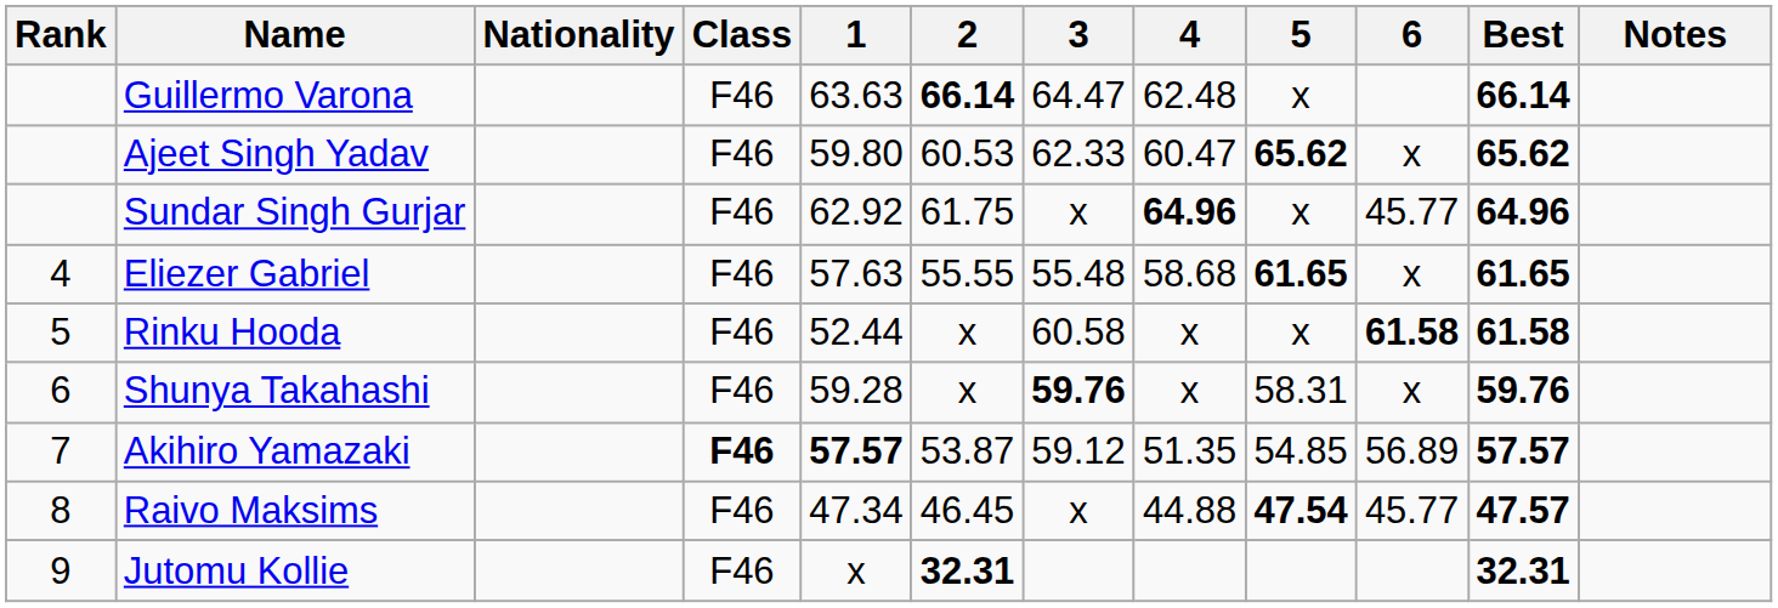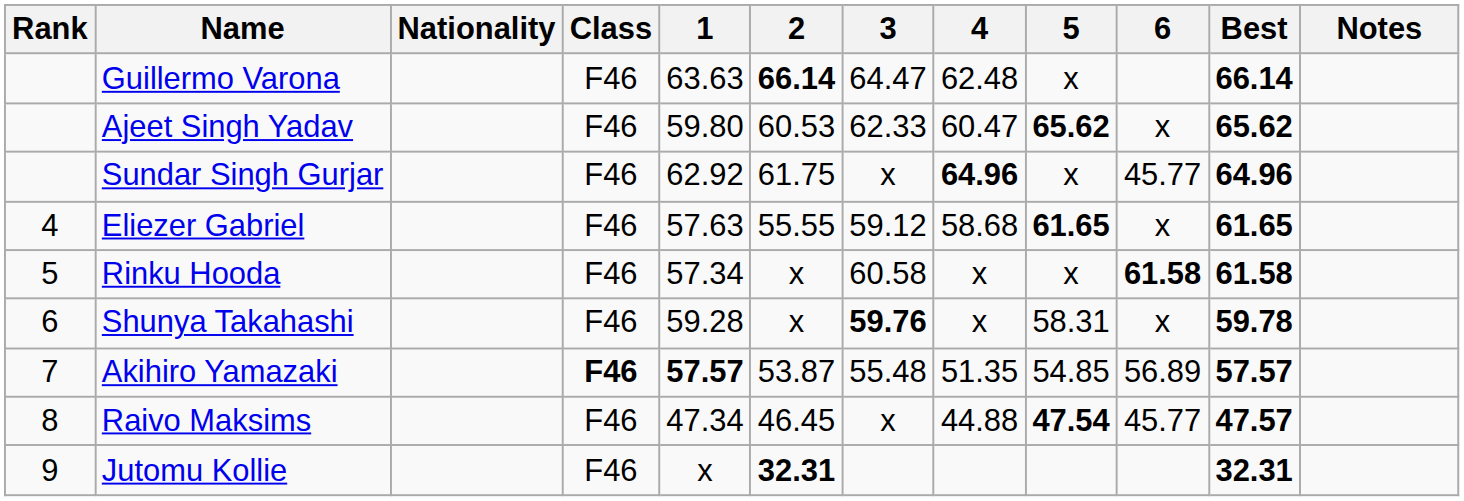Eliezer Gabriel | 3: 55.48 -> 59.12
Rinku Hooda | 1: 52.44 -> 57.34
Shunya Takahashi | Best: 59.76 -> 59.78
Akihiro Yamazaki | 3: 59.12 -> 55.48
